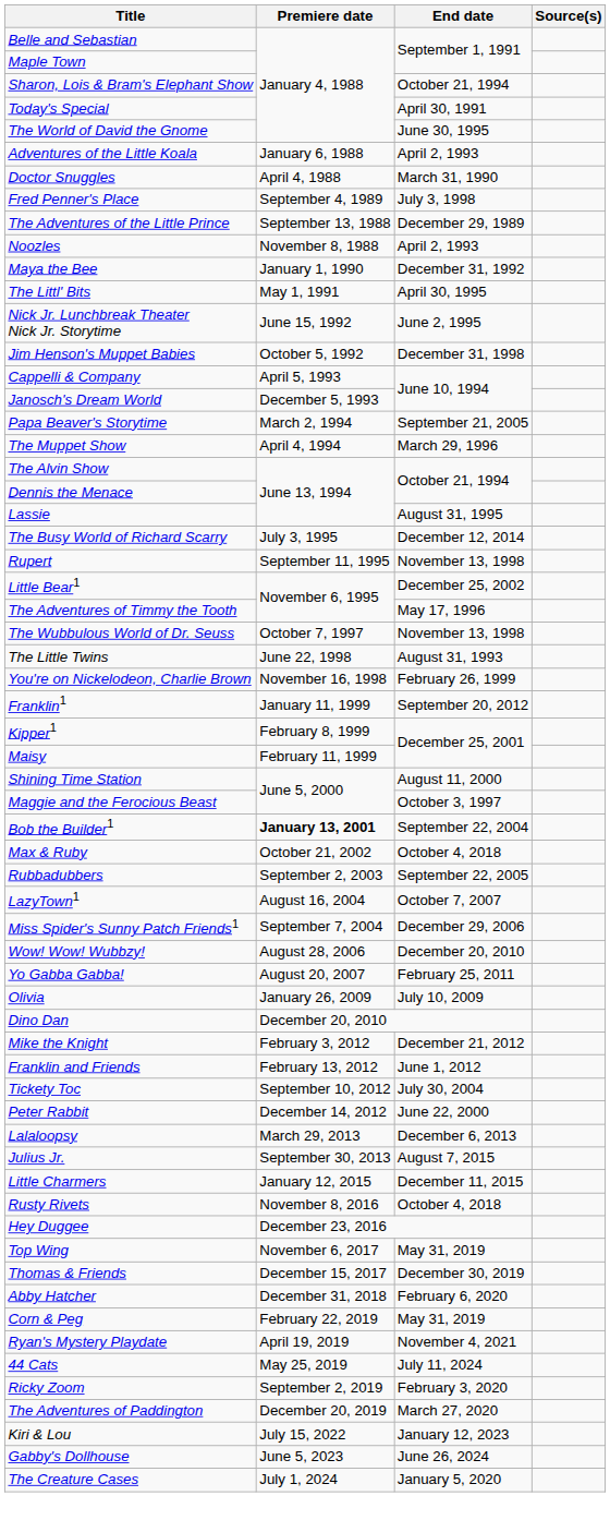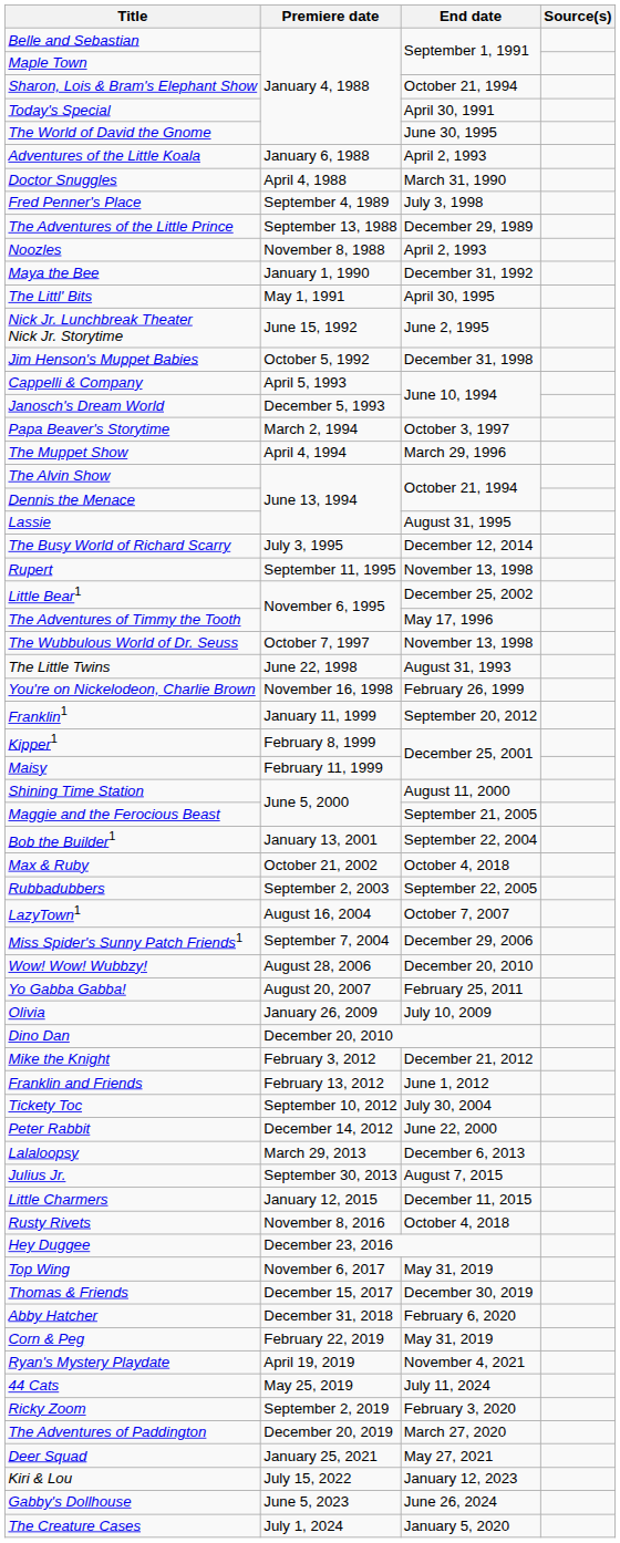Papa Beaver's Storytime | End date: September 21, 2005 -> October 3, 1997
Maggie and the Ferocious Beast | End date: October 3, 1997 -> September 21, 2005
Bob the Builder1 | Premiere date: bold -> normal
+ row: Deer Squad | January 25, 2021 | May 27, 2021
